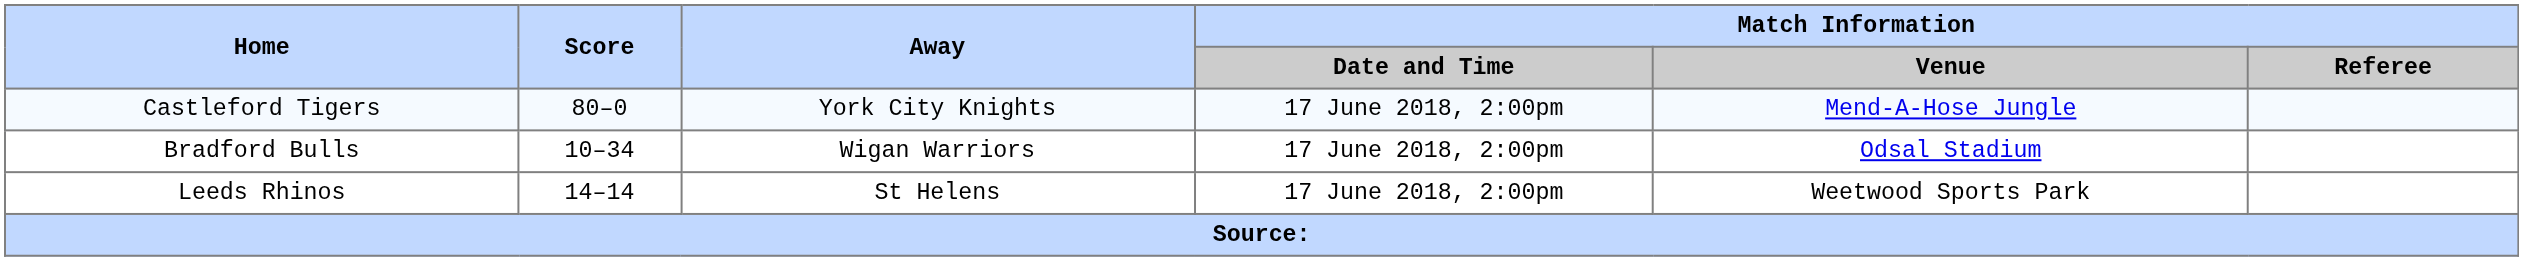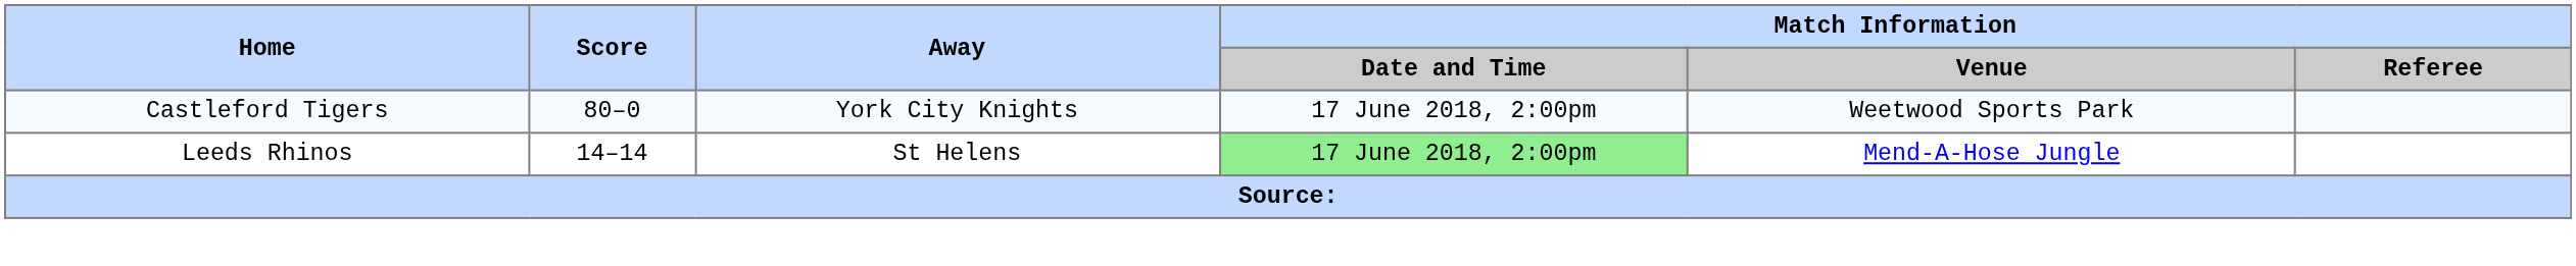Castleford Tigers | Match Information / Venue: Mend-A-Hose Jungle -> Weetwood Sports Park
- row: Bradford Bulls | 10–34 | Wigan Warriors | 17 June 2018, 2:00pm | Odsal Stadium
Leeds Rhinos | Match Information / Date and Time: no background -> lightgreen background
Leeds Rhinos | Match Information / Venue: Weetwood Sports Park -> Mend-A-Hose Jungle
